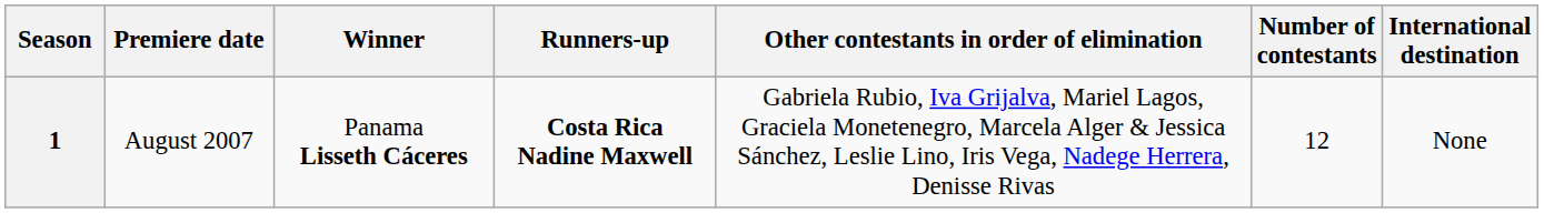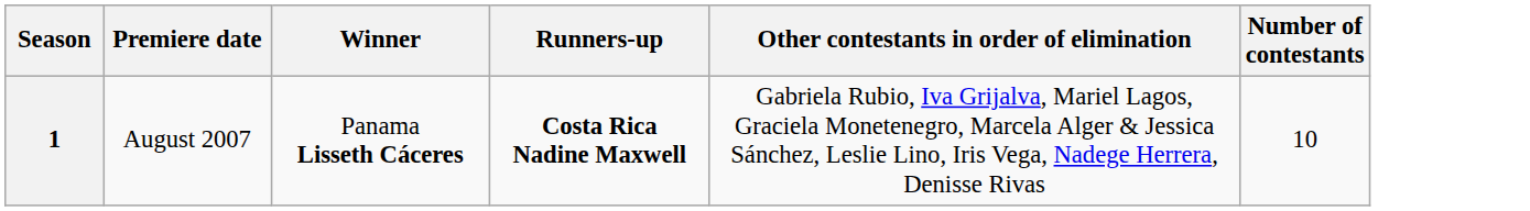- column: International destination | None
1 | Number of contestants: 12 -> 10
